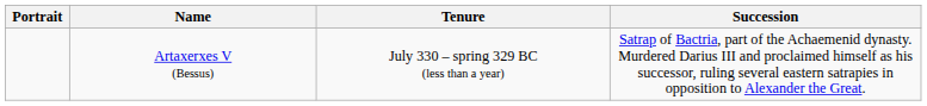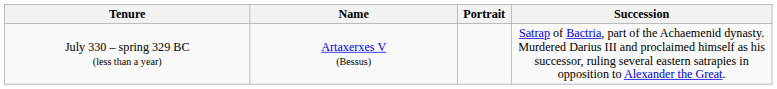columns swapped: Portrait <-> Tenure
